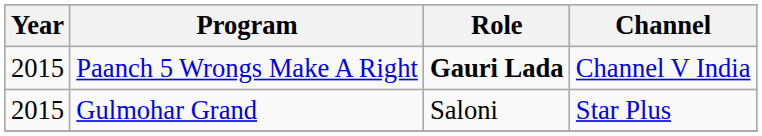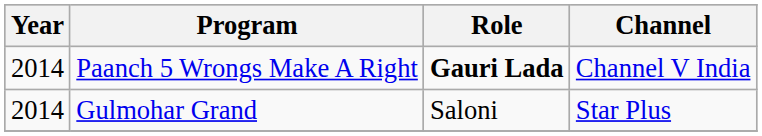Paanch 5 Wrongs Make A Right | Year: 2015 -> 2014
Gulmohar Grand | Year: 2015 -> 2014
